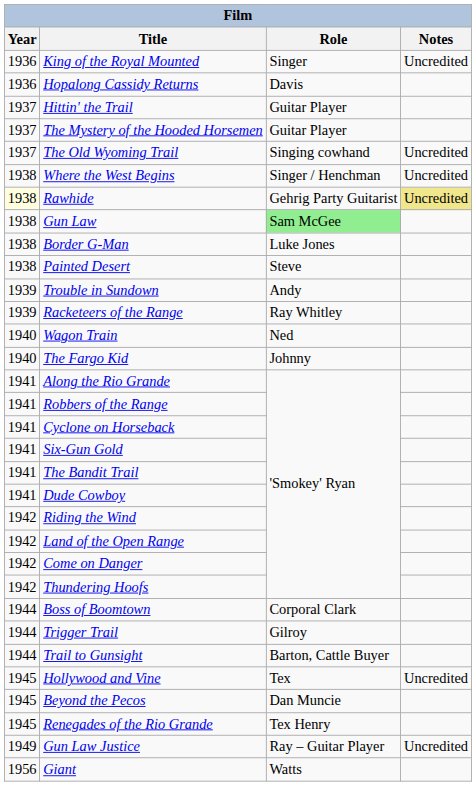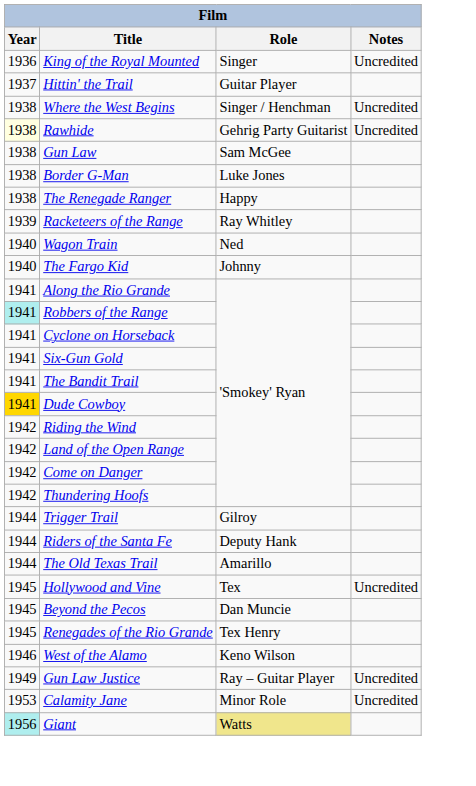- row: 1936 | Hopalong Cassidy Returns | Davis
- row: 1937 | The Mystery of the Hooded Horsemen | Guitar Player
- row: 1937 | The Old Wyoming Trail | Singing cowhand | Uncredited
Rawhide | Notes: khaki background -> no background
Gun Law | Role: lightgreen background -> no background
- row: 1938 | Painted Desert | Steve
+ row: 1938 | The Renegade Ranger | Happy
- row: 1939 | Trouble in Sundown | Andy
Robbers of the Range | Year: no background -> paleturquoise background
Dude Cowboy | Year: no background -> gold background
- row: 1944 | Boss of Boomtown | Corporal Clark
- row: 1944 | Trail to Gunsight | Barton, Cattle Buyer
+ row: 1944 | Riders of the Santa Fe | Deputy Hank
+ row: 1944 | The Old Texas Trail | Amarillo
+ row: 1946 | West of the Alamo | Keno Wilson
+ row: 1953 | Calamity Jane | Minor Role | Uncredited
Giant | Year: no background -> paleturquoise background
Giant | Role: no background -> khaki background
